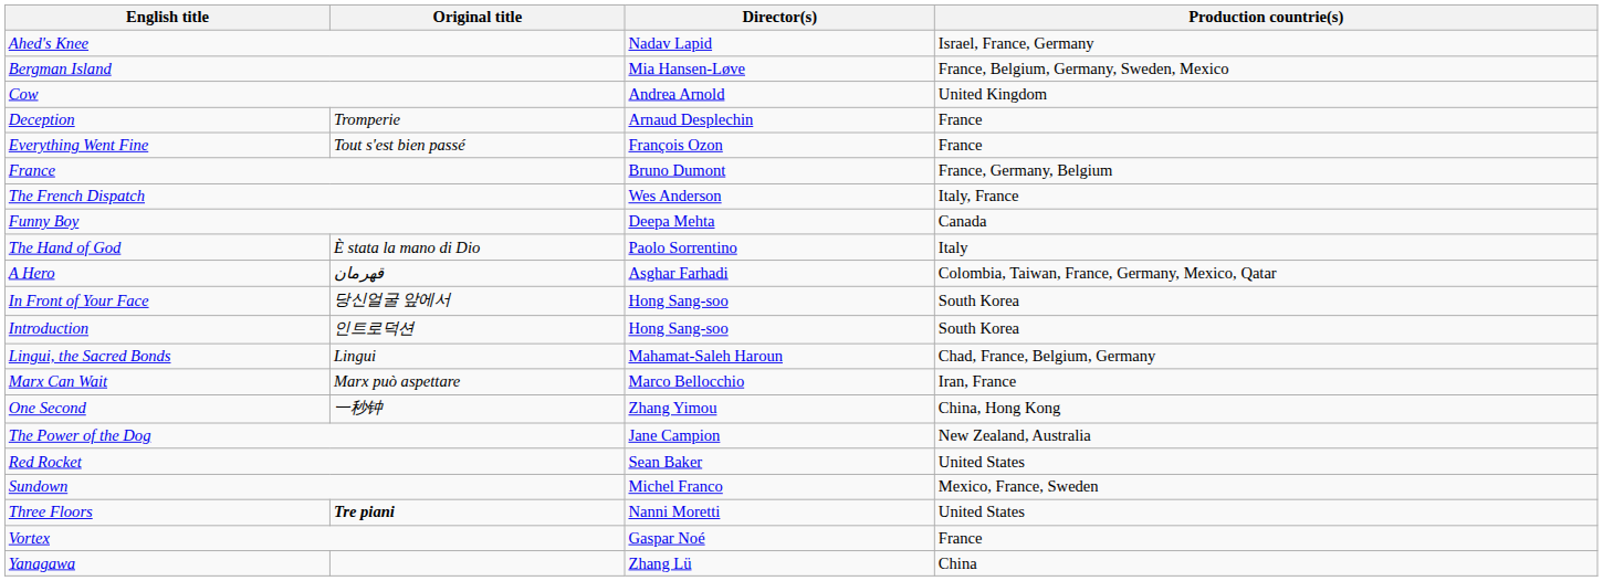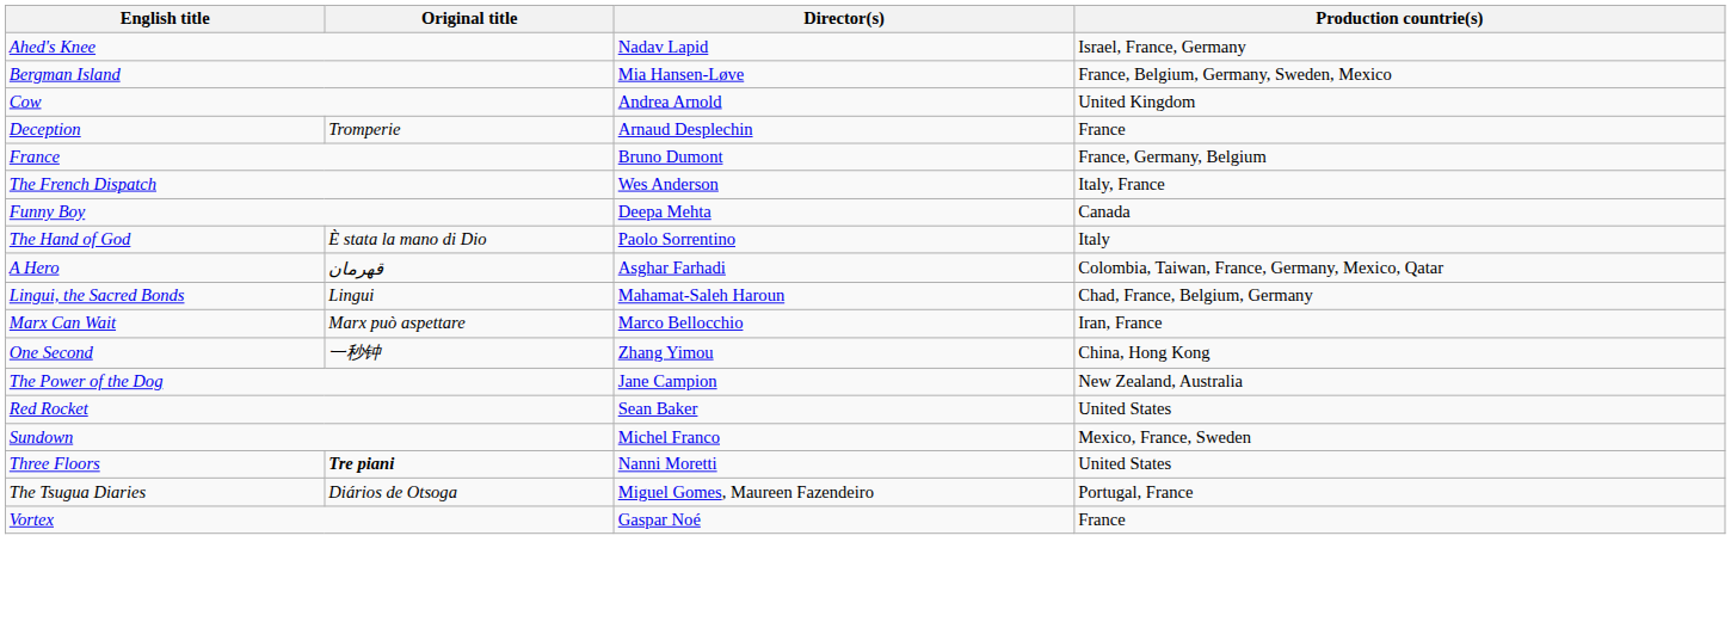- row: Everything Went Fine | Tout s'est bien passé | François Ozon | France
- row: In Front of Your Face | 당신얼굴 앞에서 | Hong Sang-soo | South Korea
- row: Introduction | 인트로덕션 | Hong Sang-soo | South Korea
+ row: The Tsugua Diaries | Diários de Otsoga | Miguel Gomes, Maureen Fazendeiro | Portugal, France
- row: Yanagawa | Zhang Lü | China
